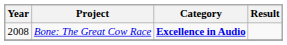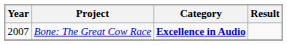Bone: The Great Cow Race | Year: 2008 -> 2007
